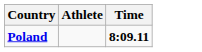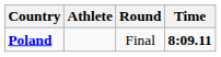+ column: Round | Final
